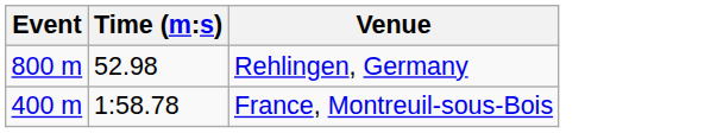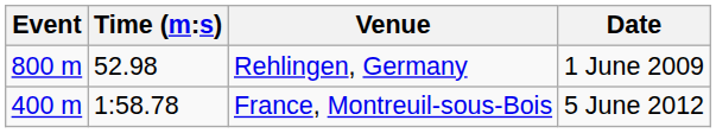+ column: Date | 1 June 2009 | 5 June 2012
